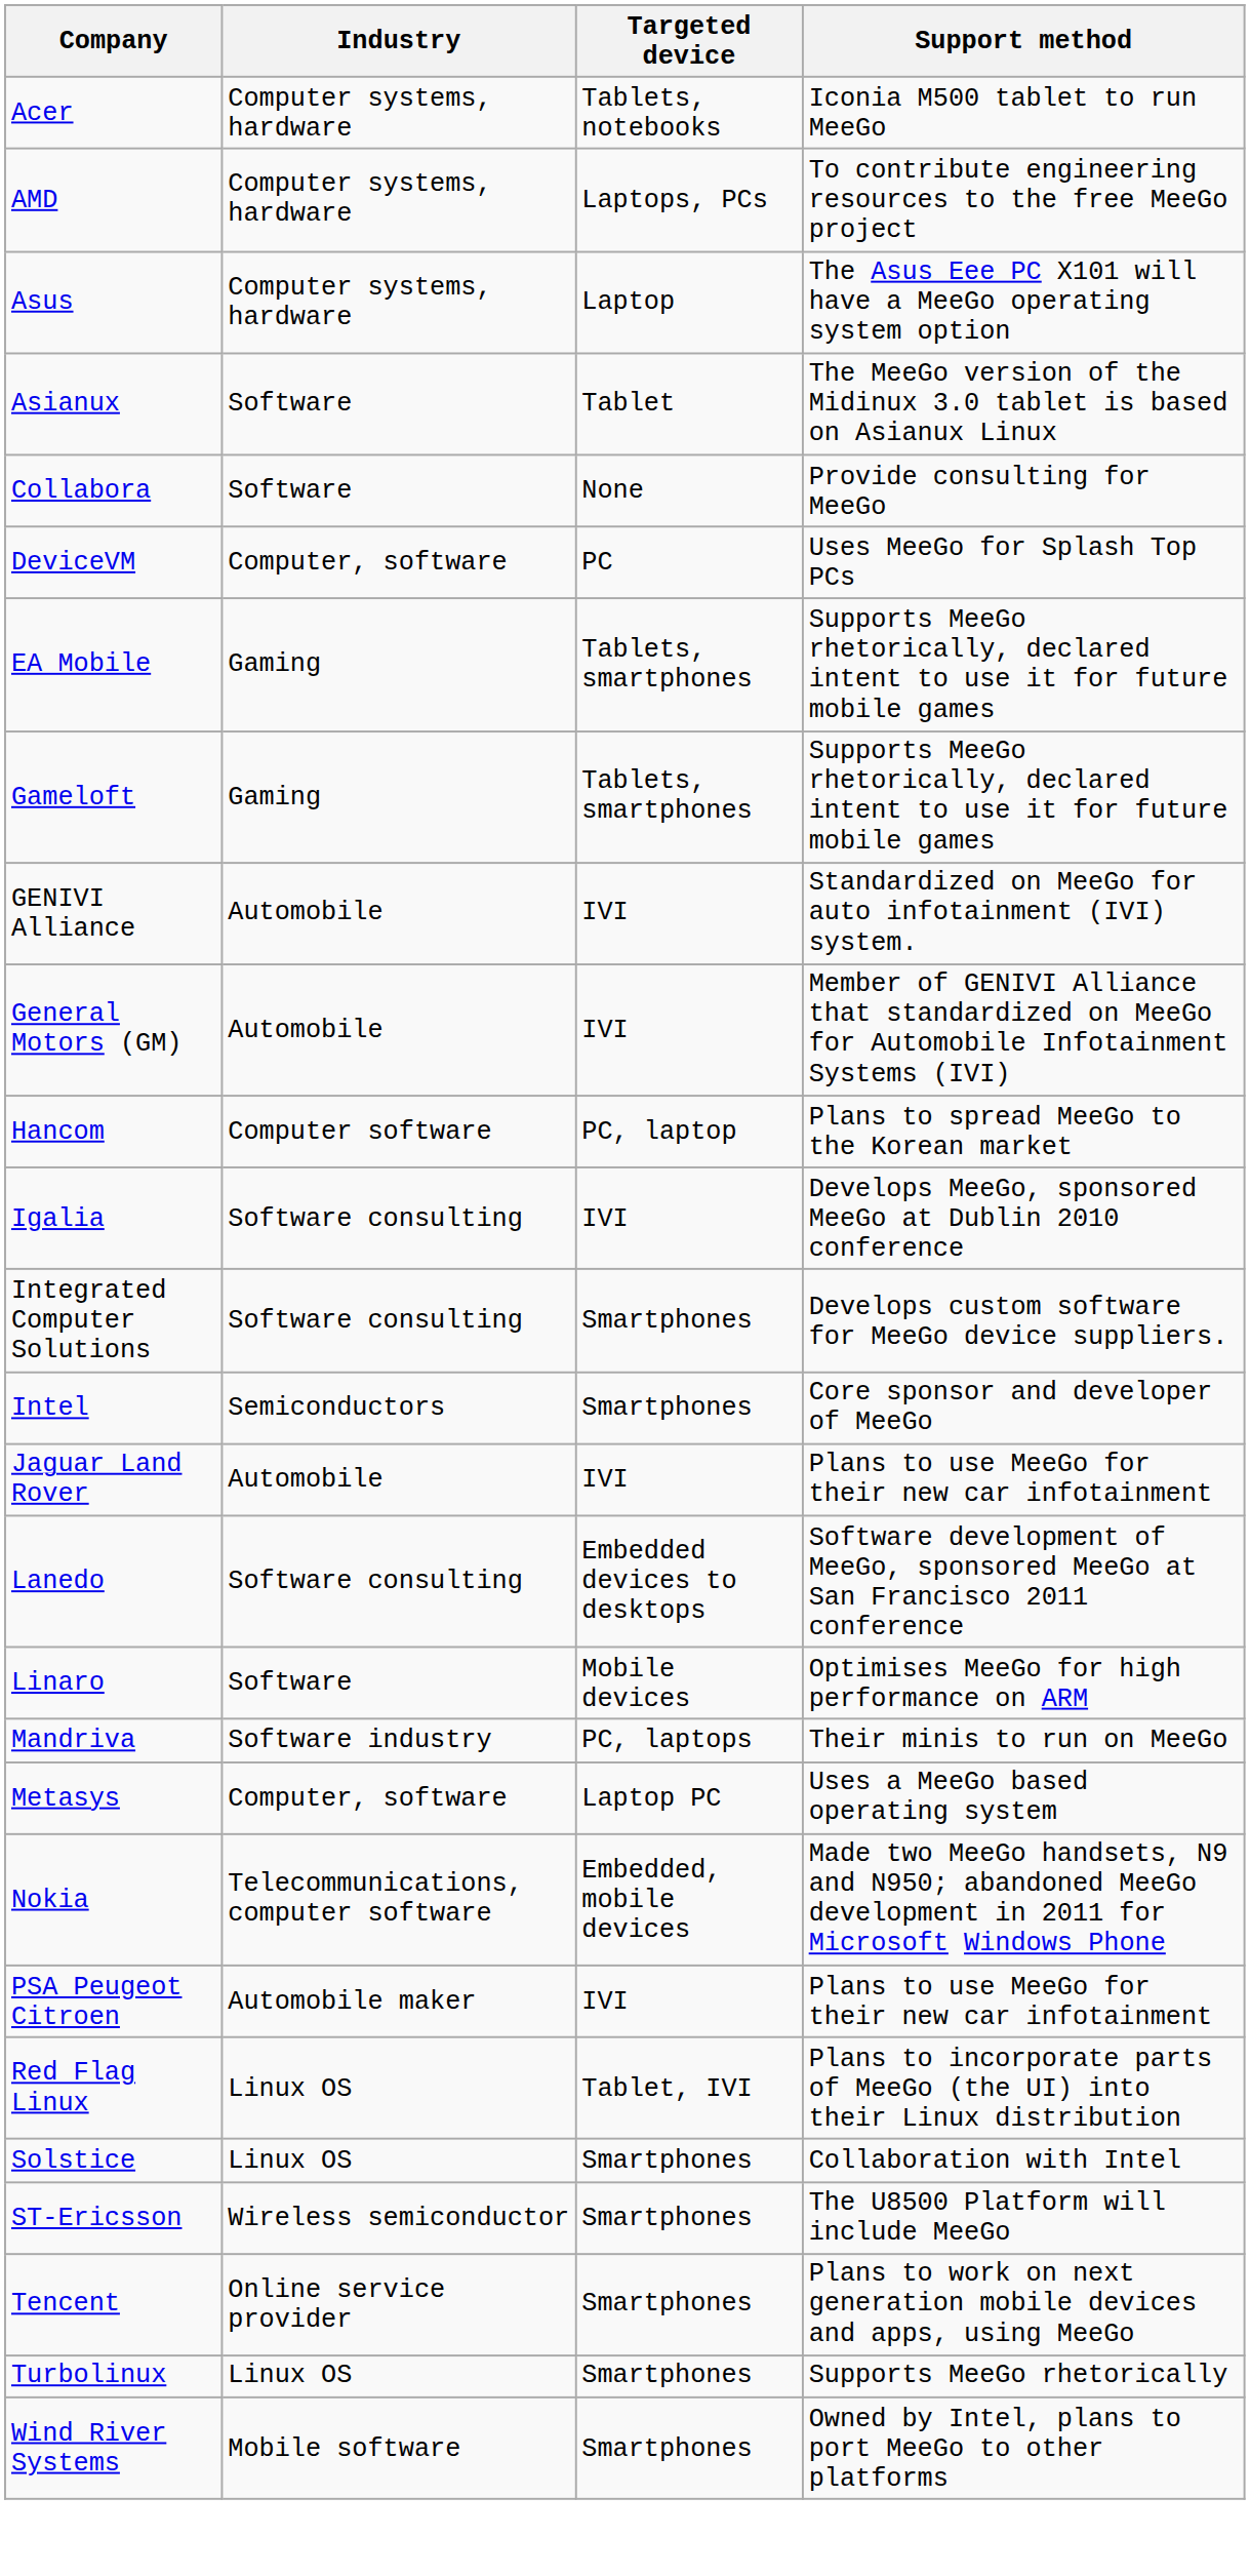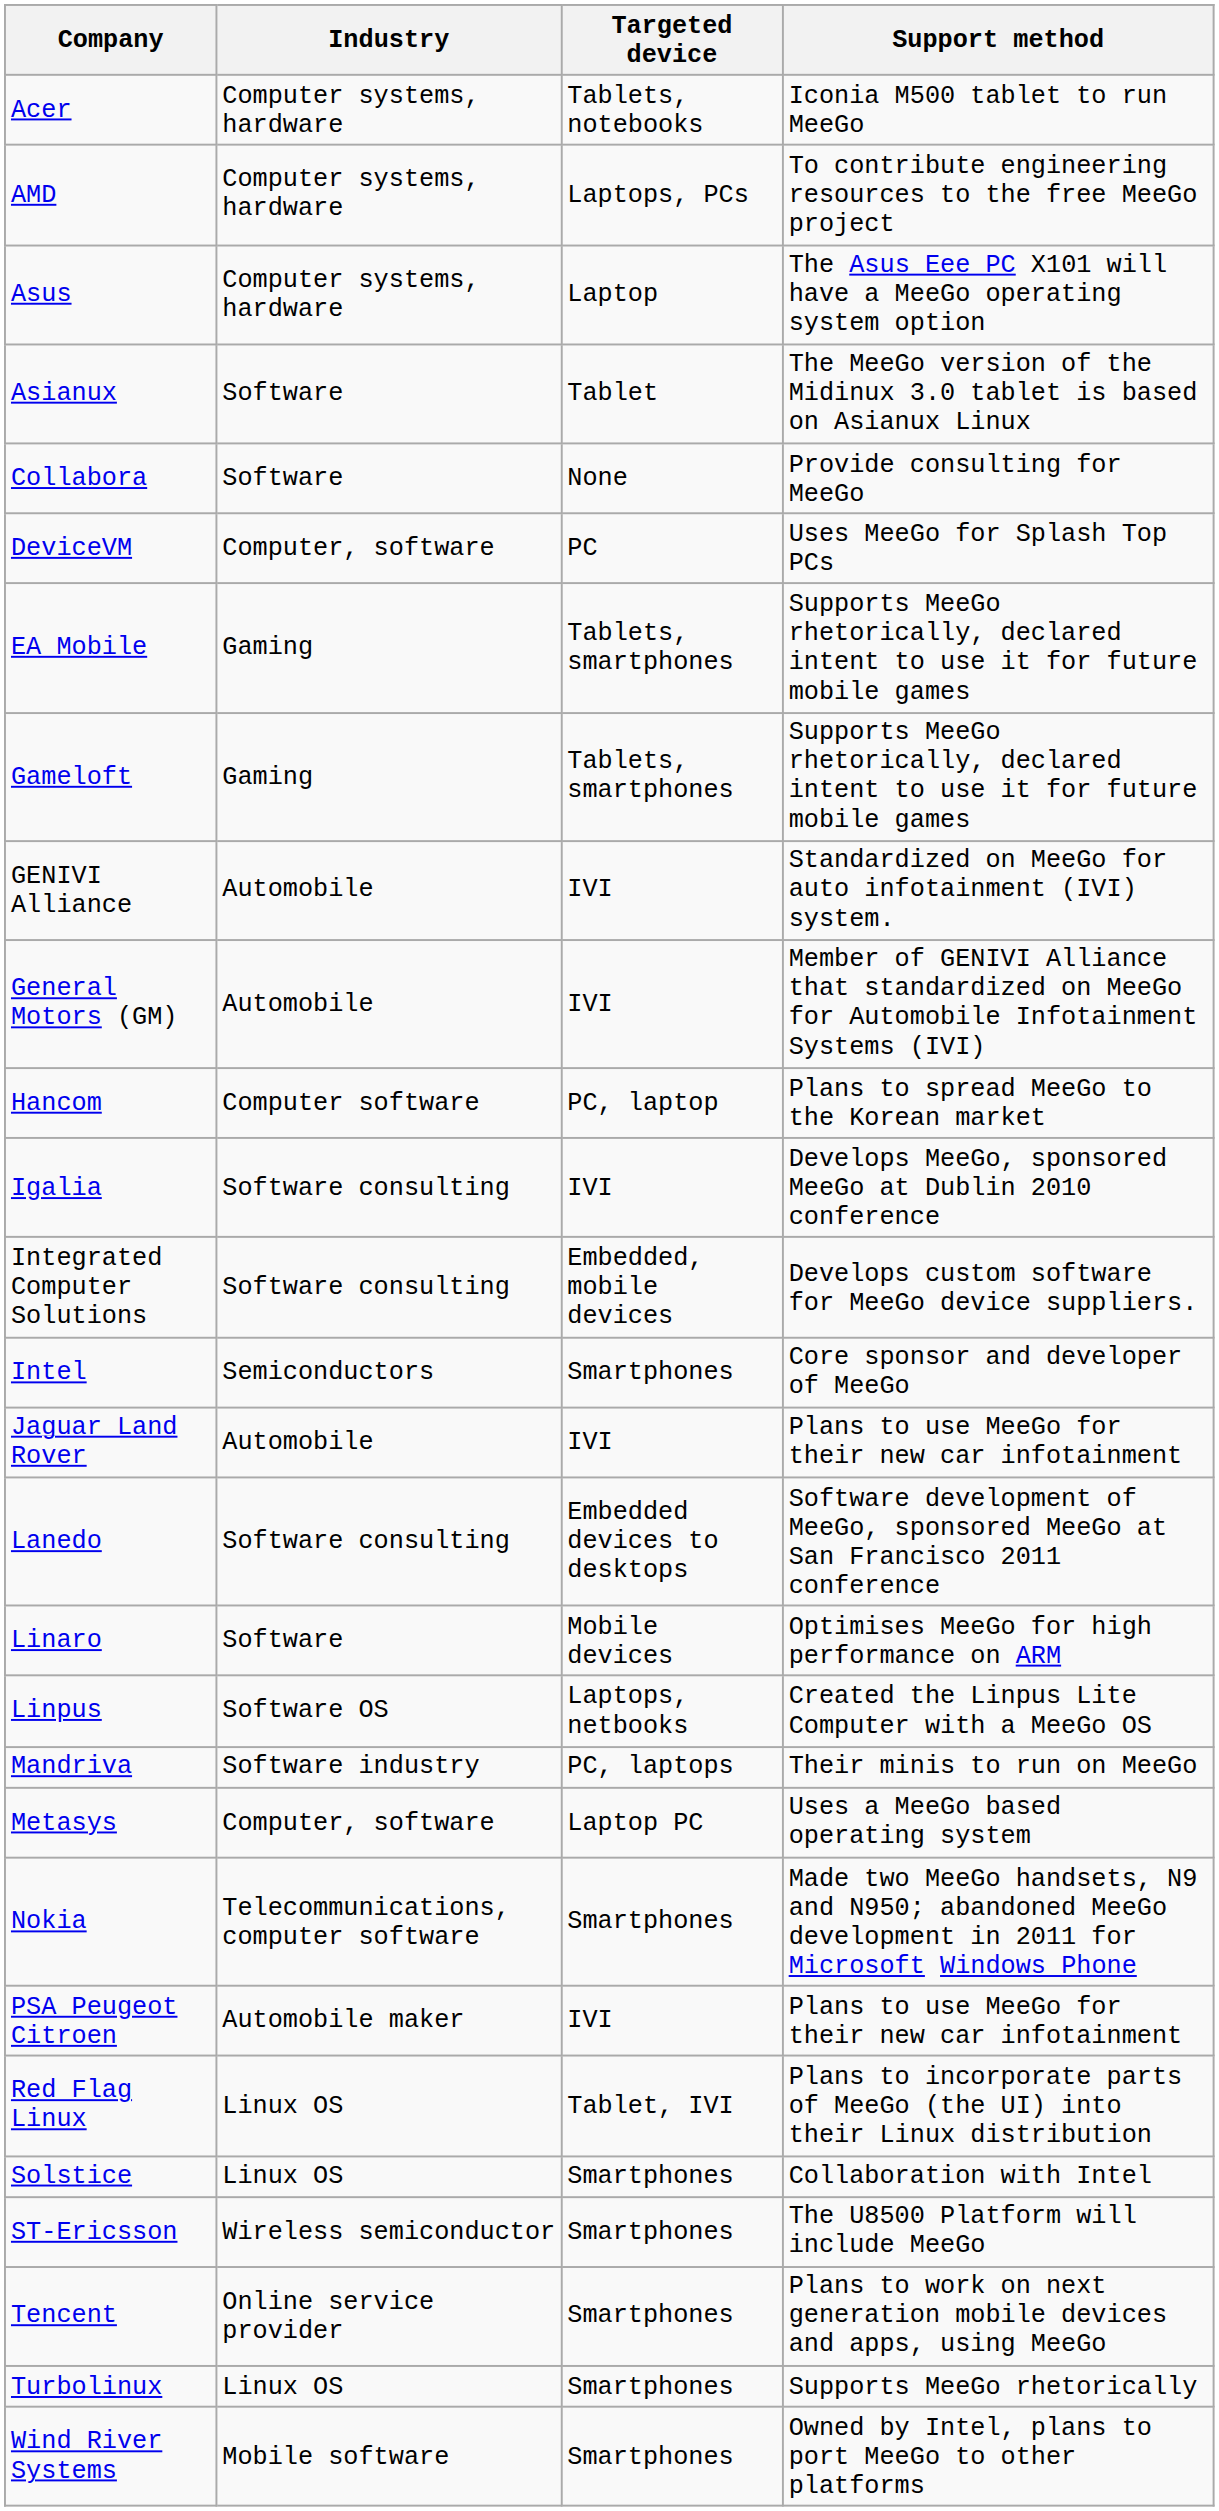Integrated Computer Solutions | Targeted device: Smartphones -> Embedded, mobile devices
+ row: Linpus | Software OS | Laptops, netbooks | Created the Linpus Lite Computer with a MeeGo OS
Nokia | Targeted device: Embedded, mobile devices -> Smartphones
